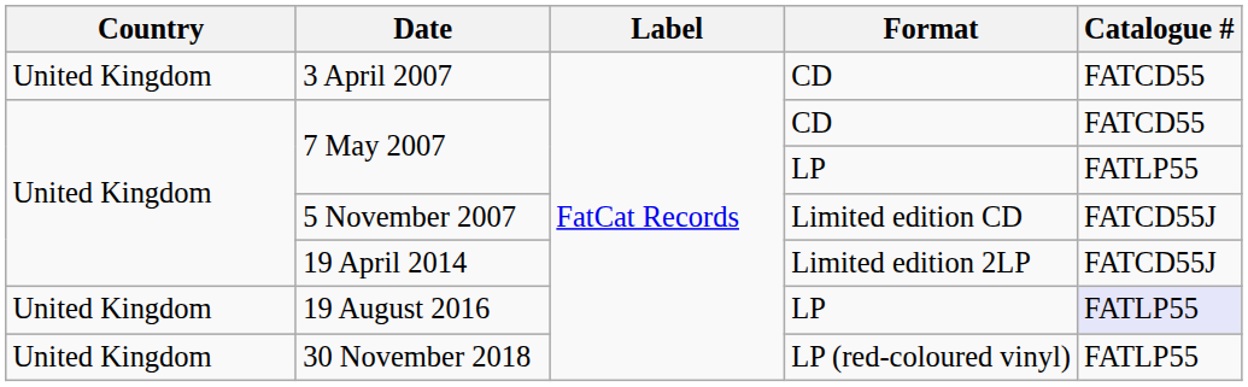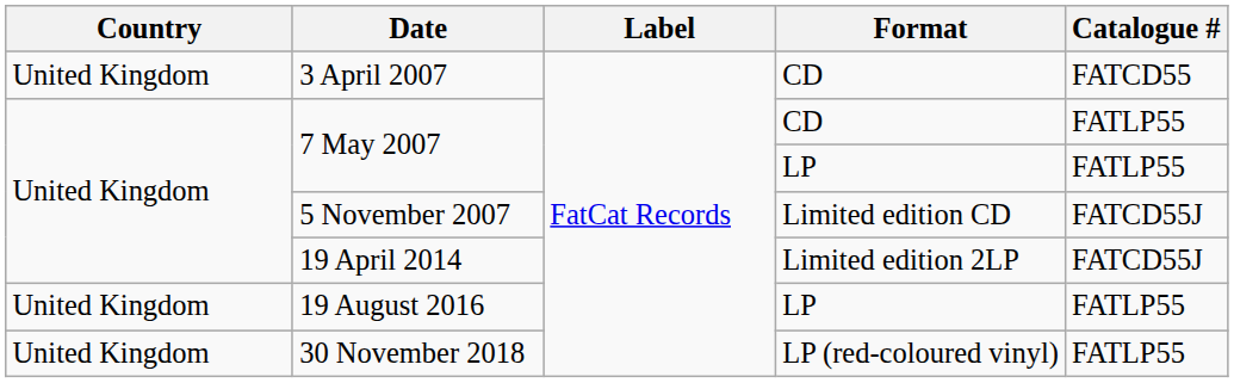7 May 2007 / CD | Catalogue #: FATCD55 -> FATLP55
19 August 2016 | Catalogue #: lavender background -> no background
